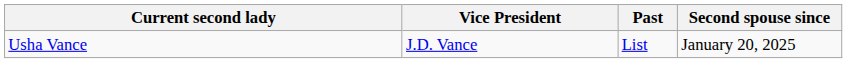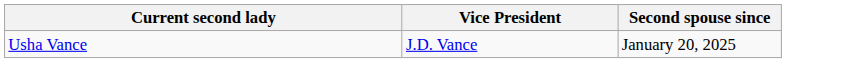- column: Past | List
